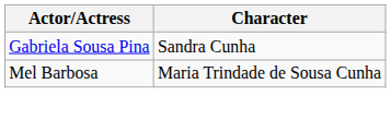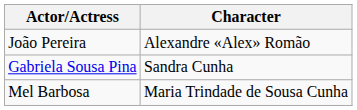+ row: João Pereira | Alexandre «Alex» Romão
